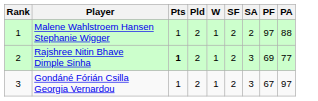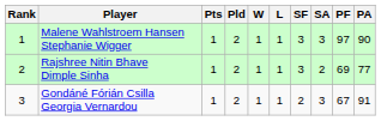+ column: L | 1 | 1 | 1
Malene Wahlstroem Hansen Stephanie Wigger | SF: 2 -> 3
Malene Wahlstroem Hansen Stephanie Wigger | SA: 2 -> 3
Malene Wahlstroem Hansen Stephanie Wigger | PA: 88 -> 90
Rajshree Nitin Bhave Dimple Sinha | Pts: bold -> normal
Rajshree Nitin Bhave Dimple Sinha | SF: 2 -> 3
Rajshree Nitin Bhave Dimple Sinha | SA: 3 -> 2
Gondáné Fórián Csilla Georgia Vernardou | PA: 97 -> 91
